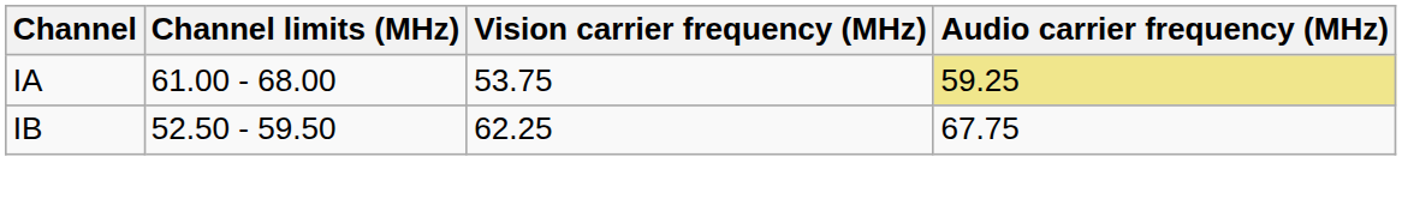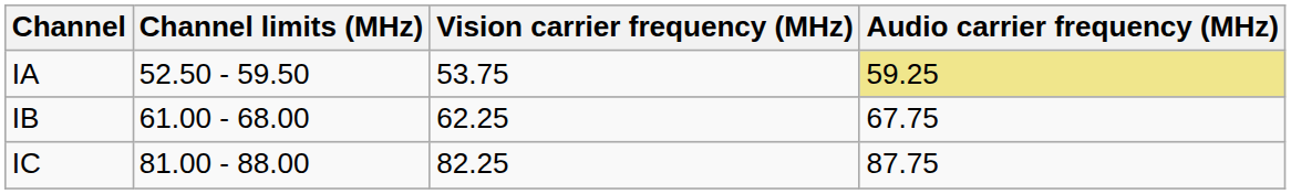IA | Channel limits (MHz): 61.00 - 68.00 -> 52.50 - 59.50
IB | Channel limits (MHz): 52.50 - 59.50 -> 61.00 - 68.00
+ row: IC | 81.00 - 88.00 | 82.25 | 87.75
